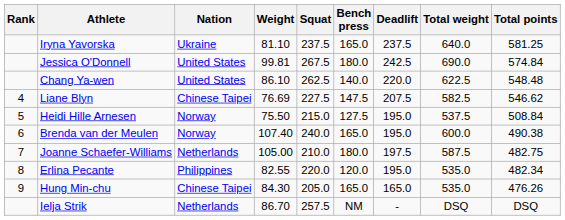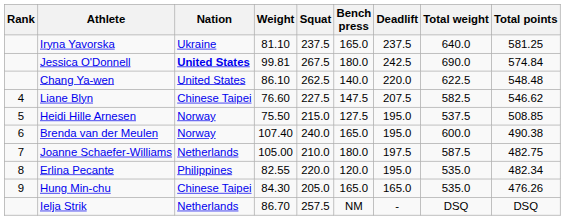Jessica O'Donnell | Nation: normal -> bold
Liane Blyn | Weight: 76.69 -> 76.60
Heidi Hille Arnesen | Total points: 508.84 -> 508.85
